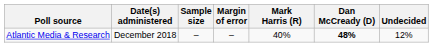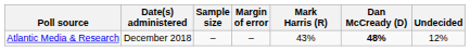Atlantic Media & Research | Mark Harris (R): 40% -> 43%
